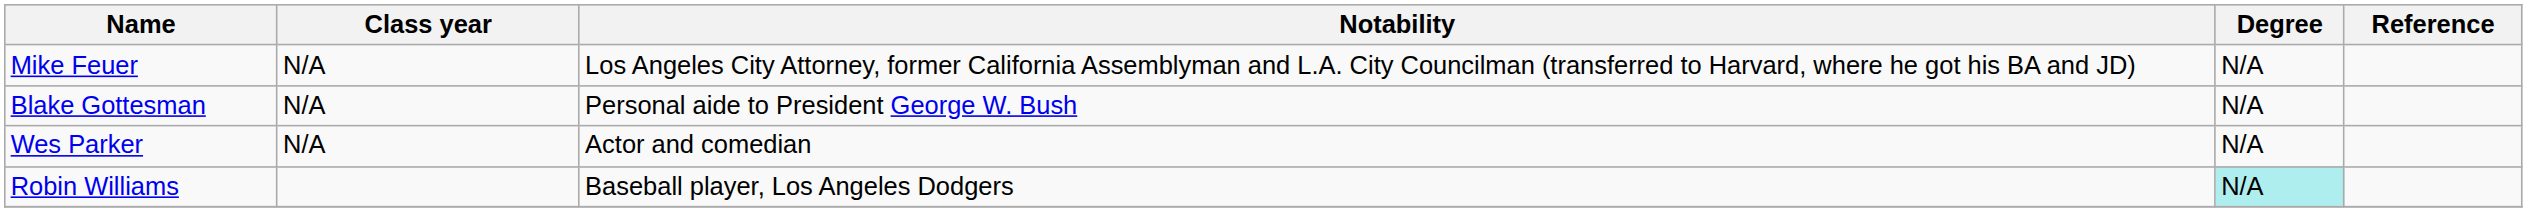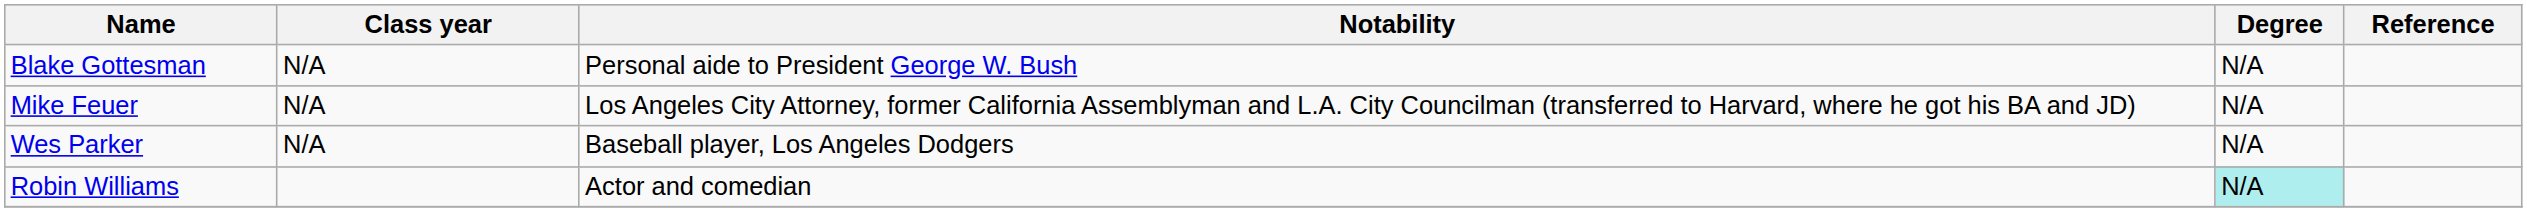rows swapped: Mike Feuer <-> Blake Gottesman
Wes Parker | Notability: Actor and comedian -> Baseball player, Los Angeles Dodgers
Robin Williams | Notability: Baseball player, Los Angeles Dodgers -> Actor and comedian
